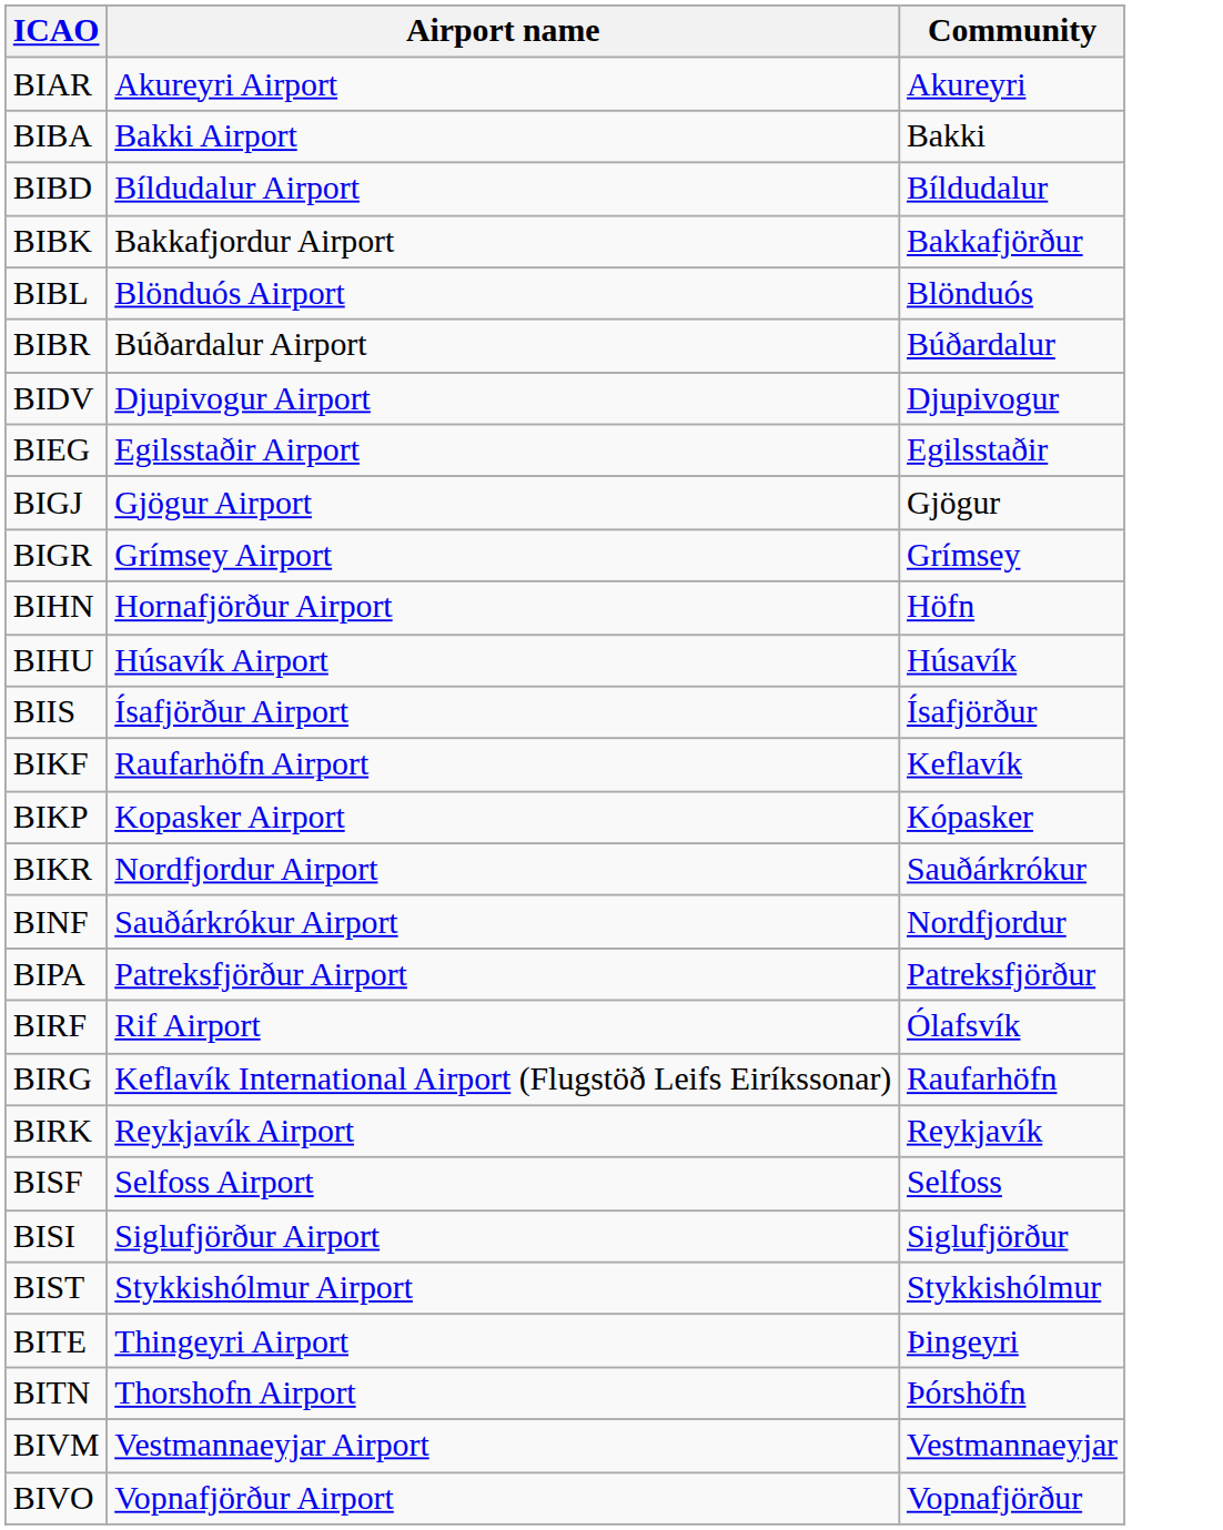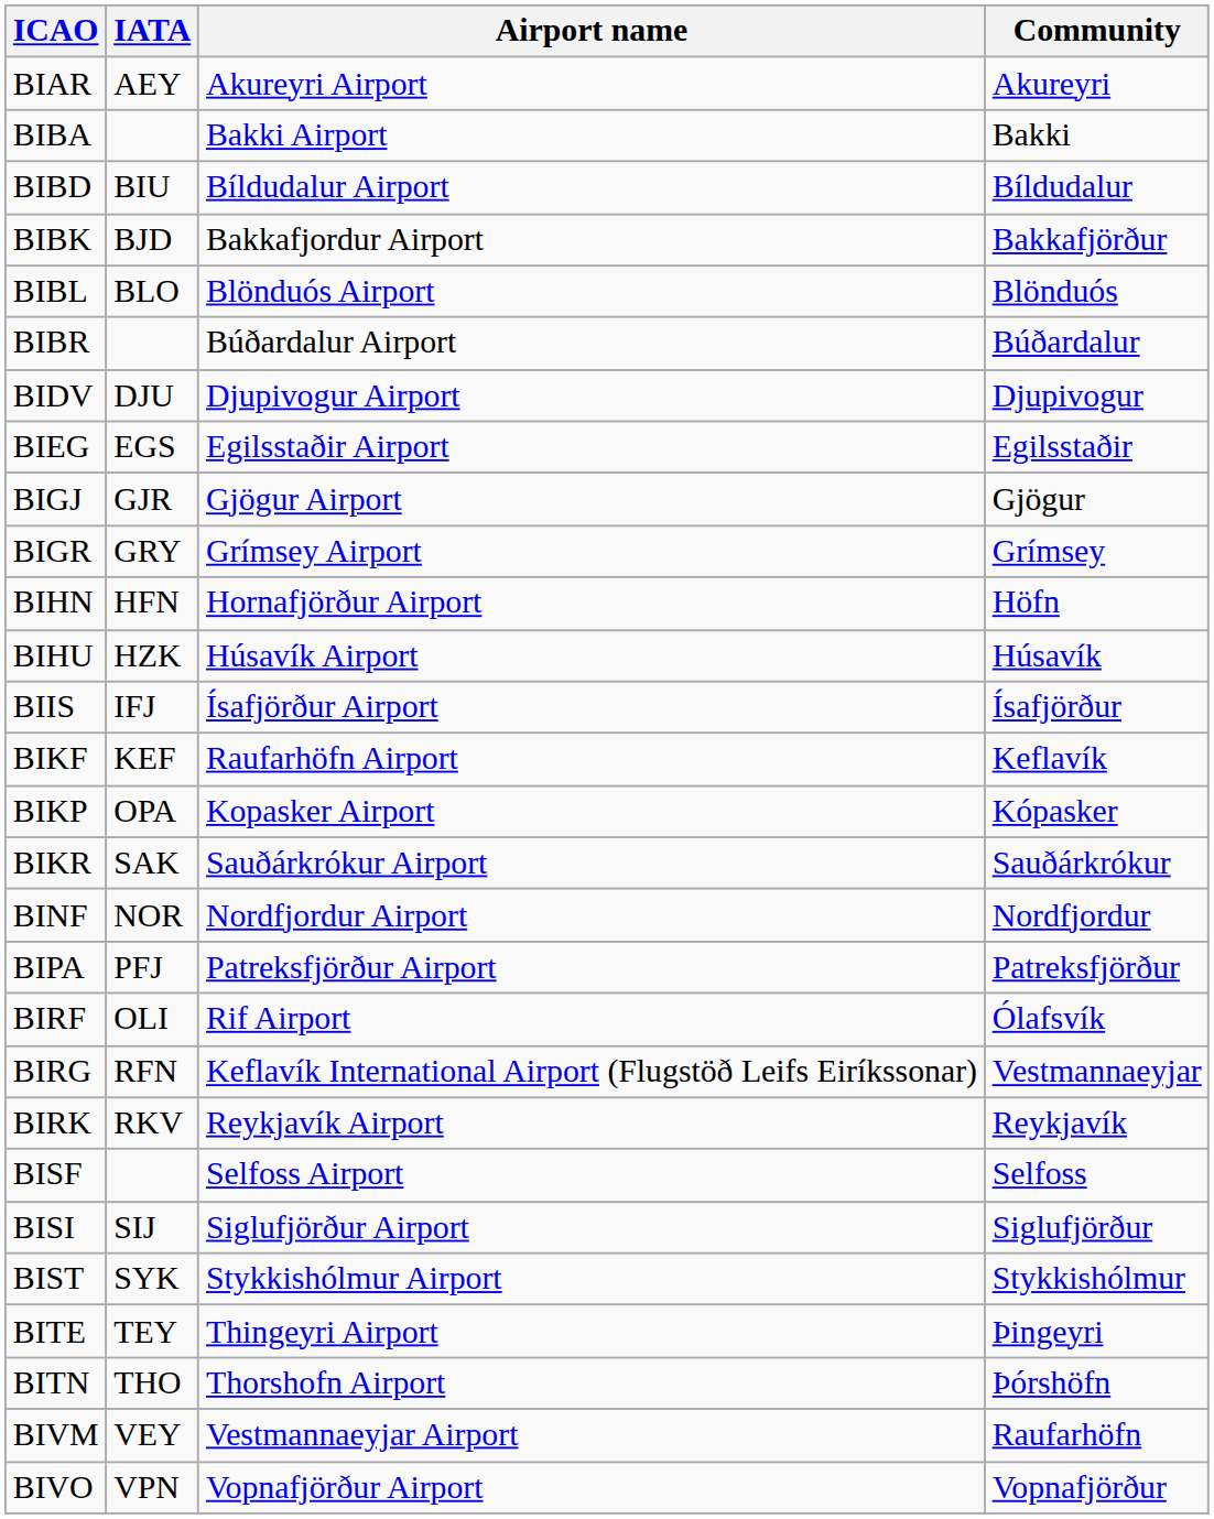+ column: IATA | AEY | BIU | BJD | BLO | DJU | EGS | GJR | GRY | HFN | HZK | IFJ | KEF | OPA | SAK | NOR | PFJ | OLI | RFN | RKV | SIJ | SYK | TEY | THO | VEY | VPN
BIKR | Airport name: Nordfjordur Airport -> Sauðárkrókur Airport
BINF | Airport name: Sauðárkrókur Airport -> Nordfjordur Airport
BIRG | Community: Raufarhöfn -> Vestmannaeyjar
BIVM | Community: Vestmannaeyjar -> Raufarhöfn
